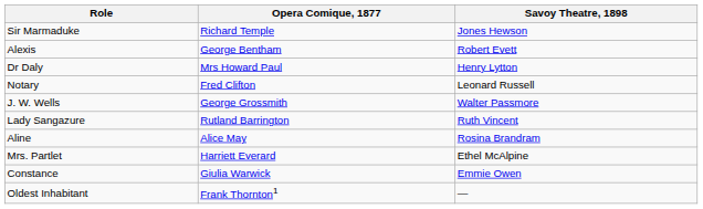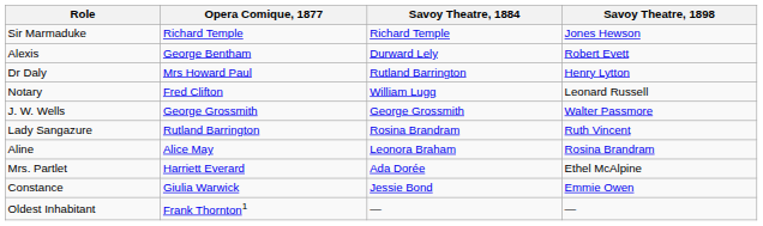+ column: Savoy Theatre, 1884 | Richard Temple | Durward Lely | Rutland Barrington | William Lugg | George Grossmith | Rosina Brandram | Leonora Braham | Ada Dorée | Jessie Bond | —
